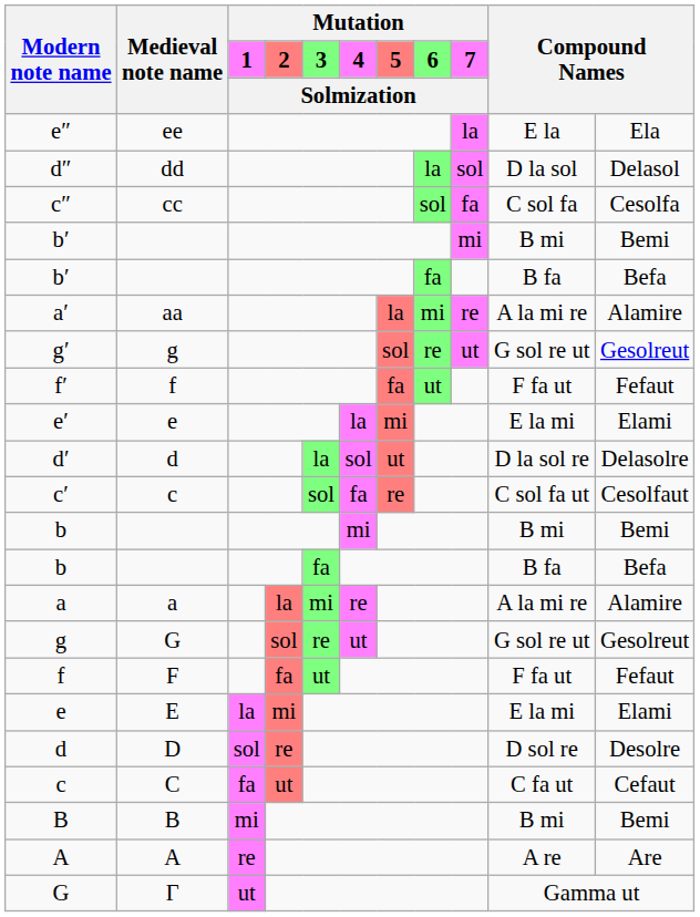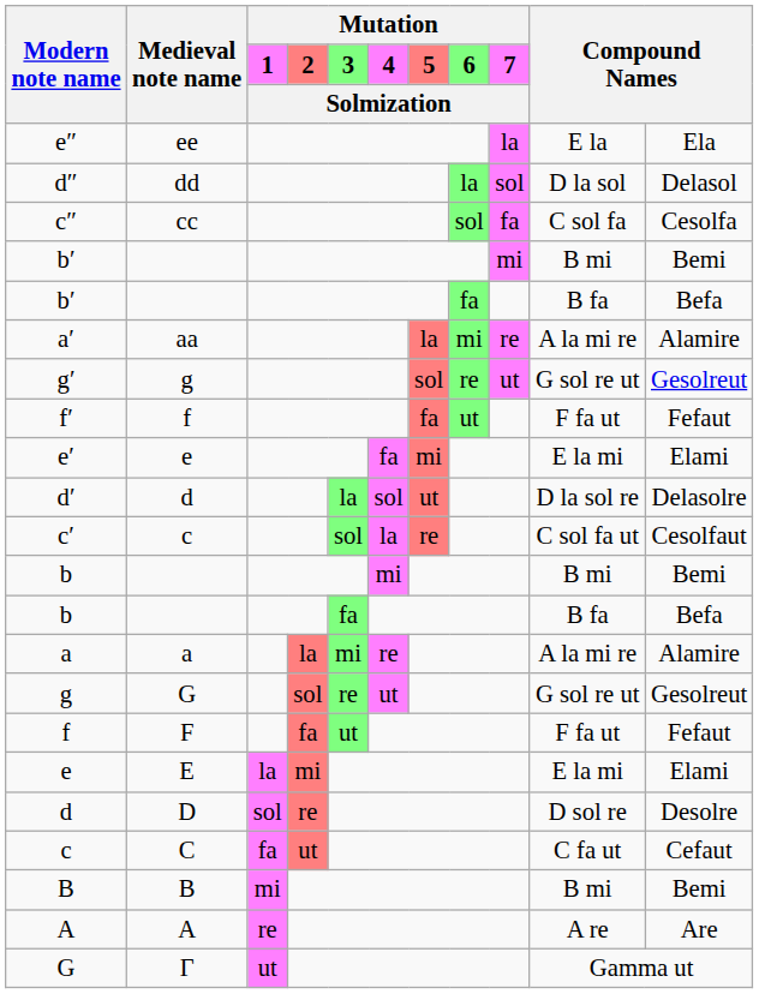e′ | column 6: la -> fa
c′ | column 6: fa -> la
